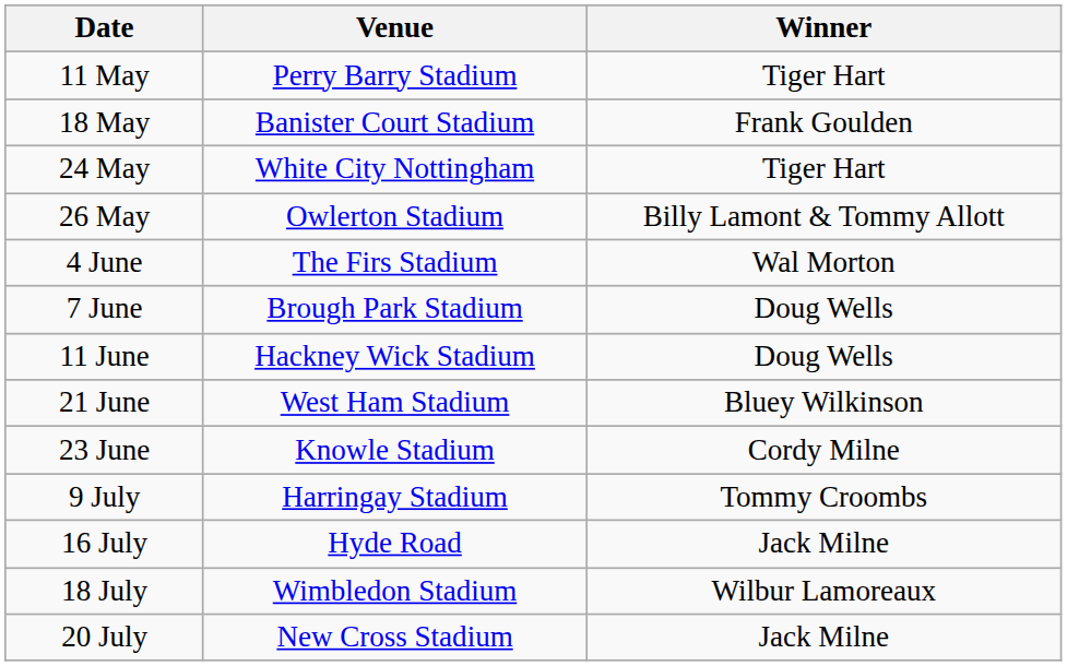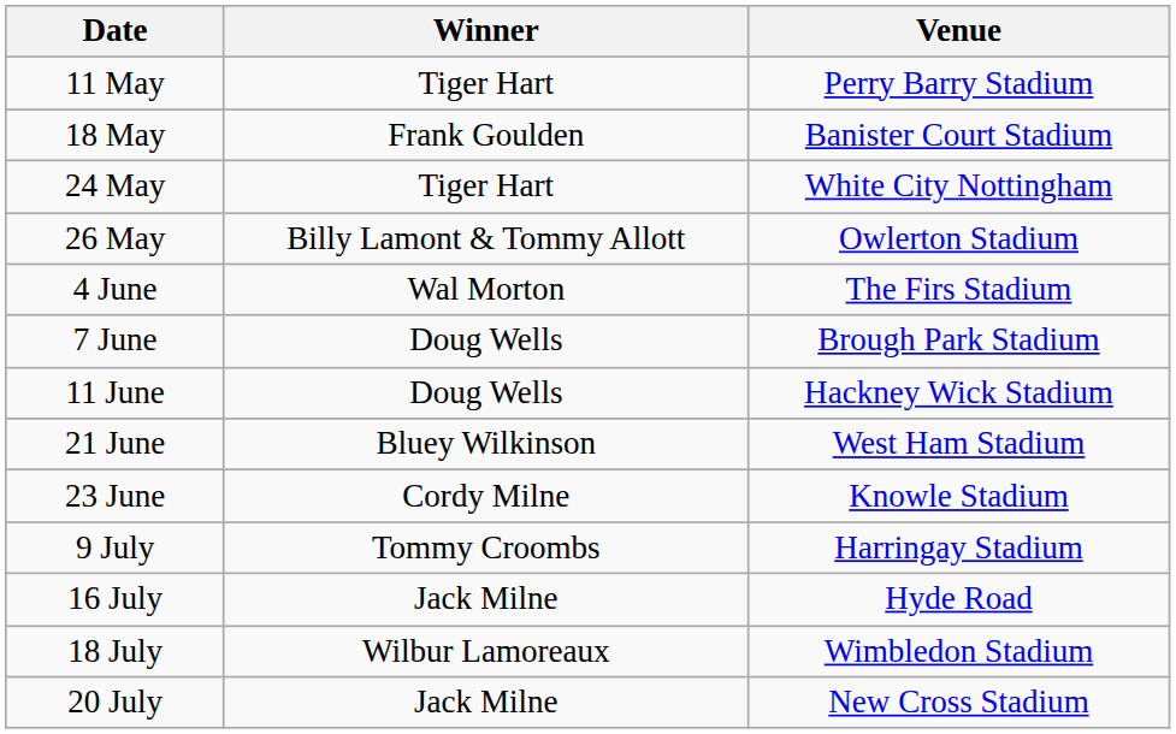columns swapped: Venue <-> Winner
